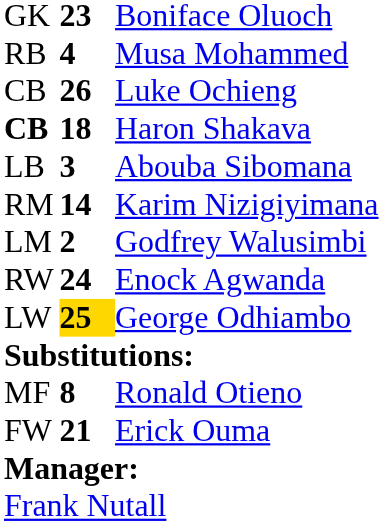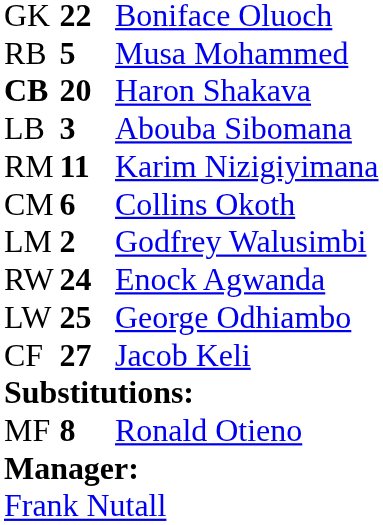Boniface Oluoch | column 2: 23 -> 22
Musa Mohammed | column 2: 4 -> 5
- row: CB | 26 | Luke Ochieng
Haron Shakava | column 2: 18 -> 20
Karim Nizigiyimana | column 2: 14 -> 11
+ row: CM | 6 | Collins Okoth
George Odhiambo | column 2: gold background -> no background
+ row: CF | 27 | Jacob Keli
- row: FW | 21 | Erick Ouma
